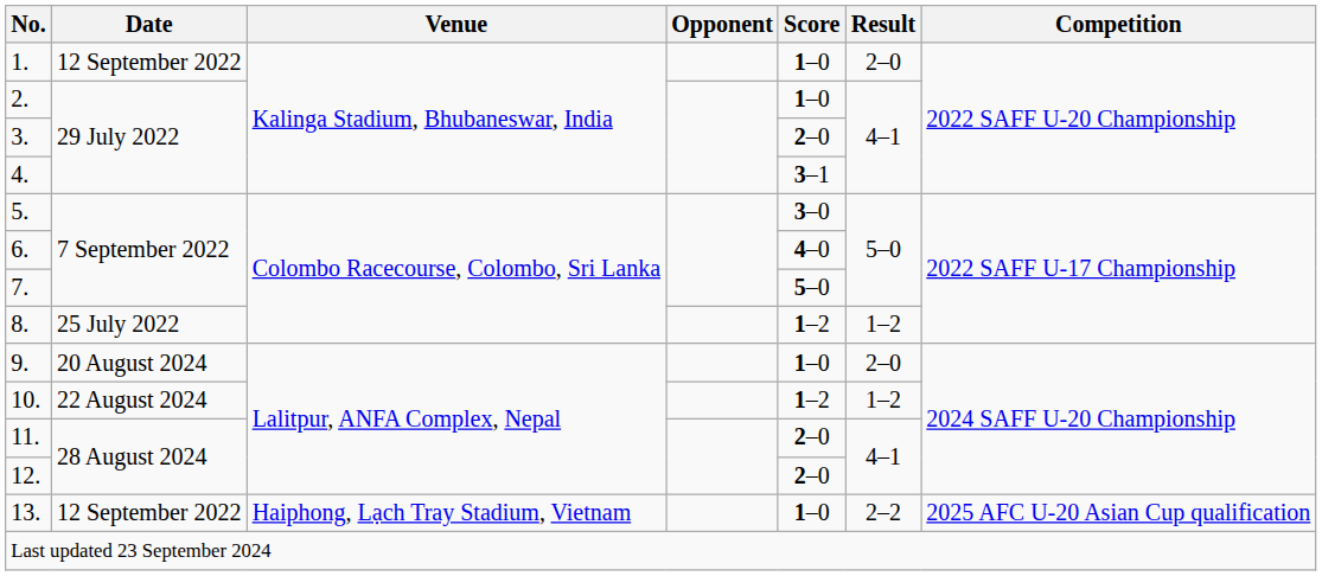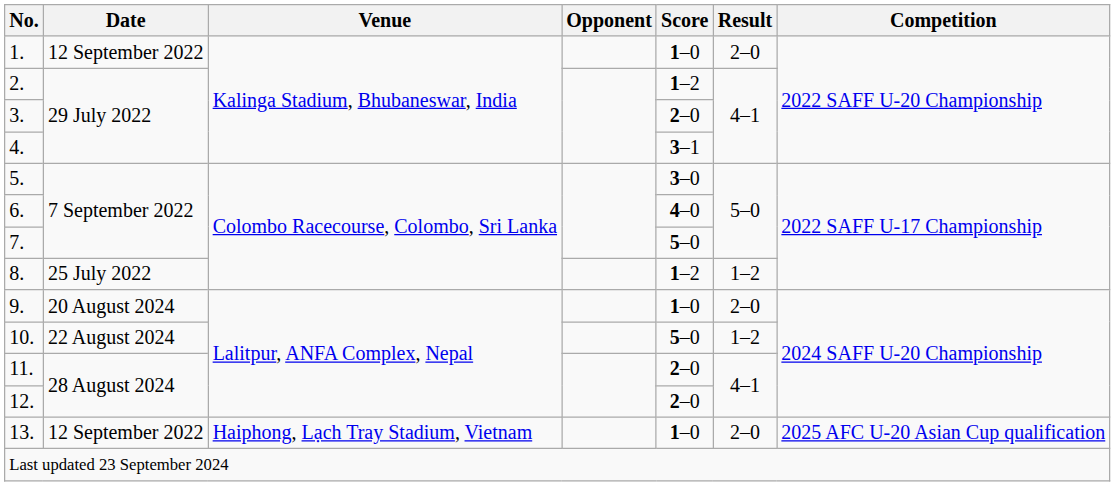2. | Score: 1–0 -> 1–2
10. | Score: 1–2 -> 5–0
13. | Result: 2–2 -> 2–0
